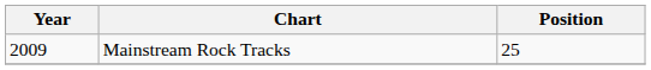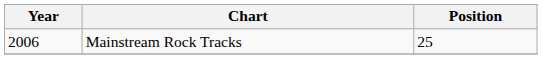Mainstream Rock Tracks | Year: 2009 -> 2006
